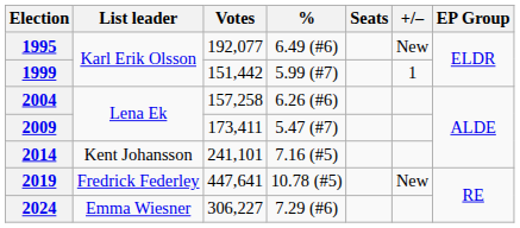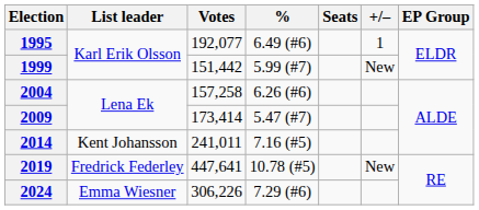1995 | +/–: New -> 1
1999 | +/–: 1 -> New
2009 | Votes: 173,411 -> 173,414
2014 | Votes: 241,101 -> 241,011
2024 | Votes: 306,227 -> 306,226
